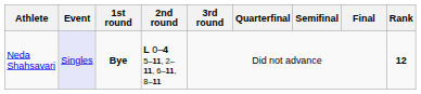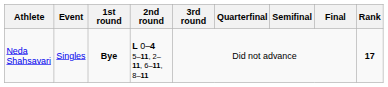Neda Shahsavari | Event: lavender background -> no background
Neda Shahsavari | Rank: 12 -> 17
